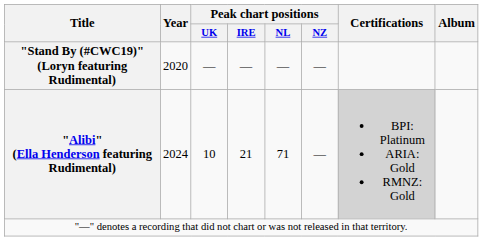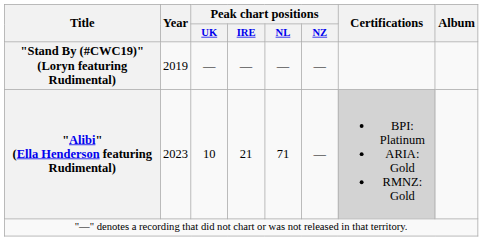"Stand By (#CWC19)" (Loryn featuring Rudimental) | Year: 2020 -> 2019
"Alibi" (Ella Henderson featuring Rudimental) | Year: 2024 -> 2023
